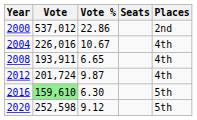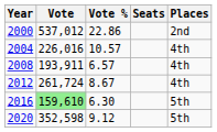2004 | Vote %: 10.67 -> 10.57
2008 | Vote %: 6.65 -> 6.57
2012 | Vote: 201,724 -> 261,724
2012 | Vote %: 9.87 -> 8.67
2020 | Vote: 252,598 -> 352,598
